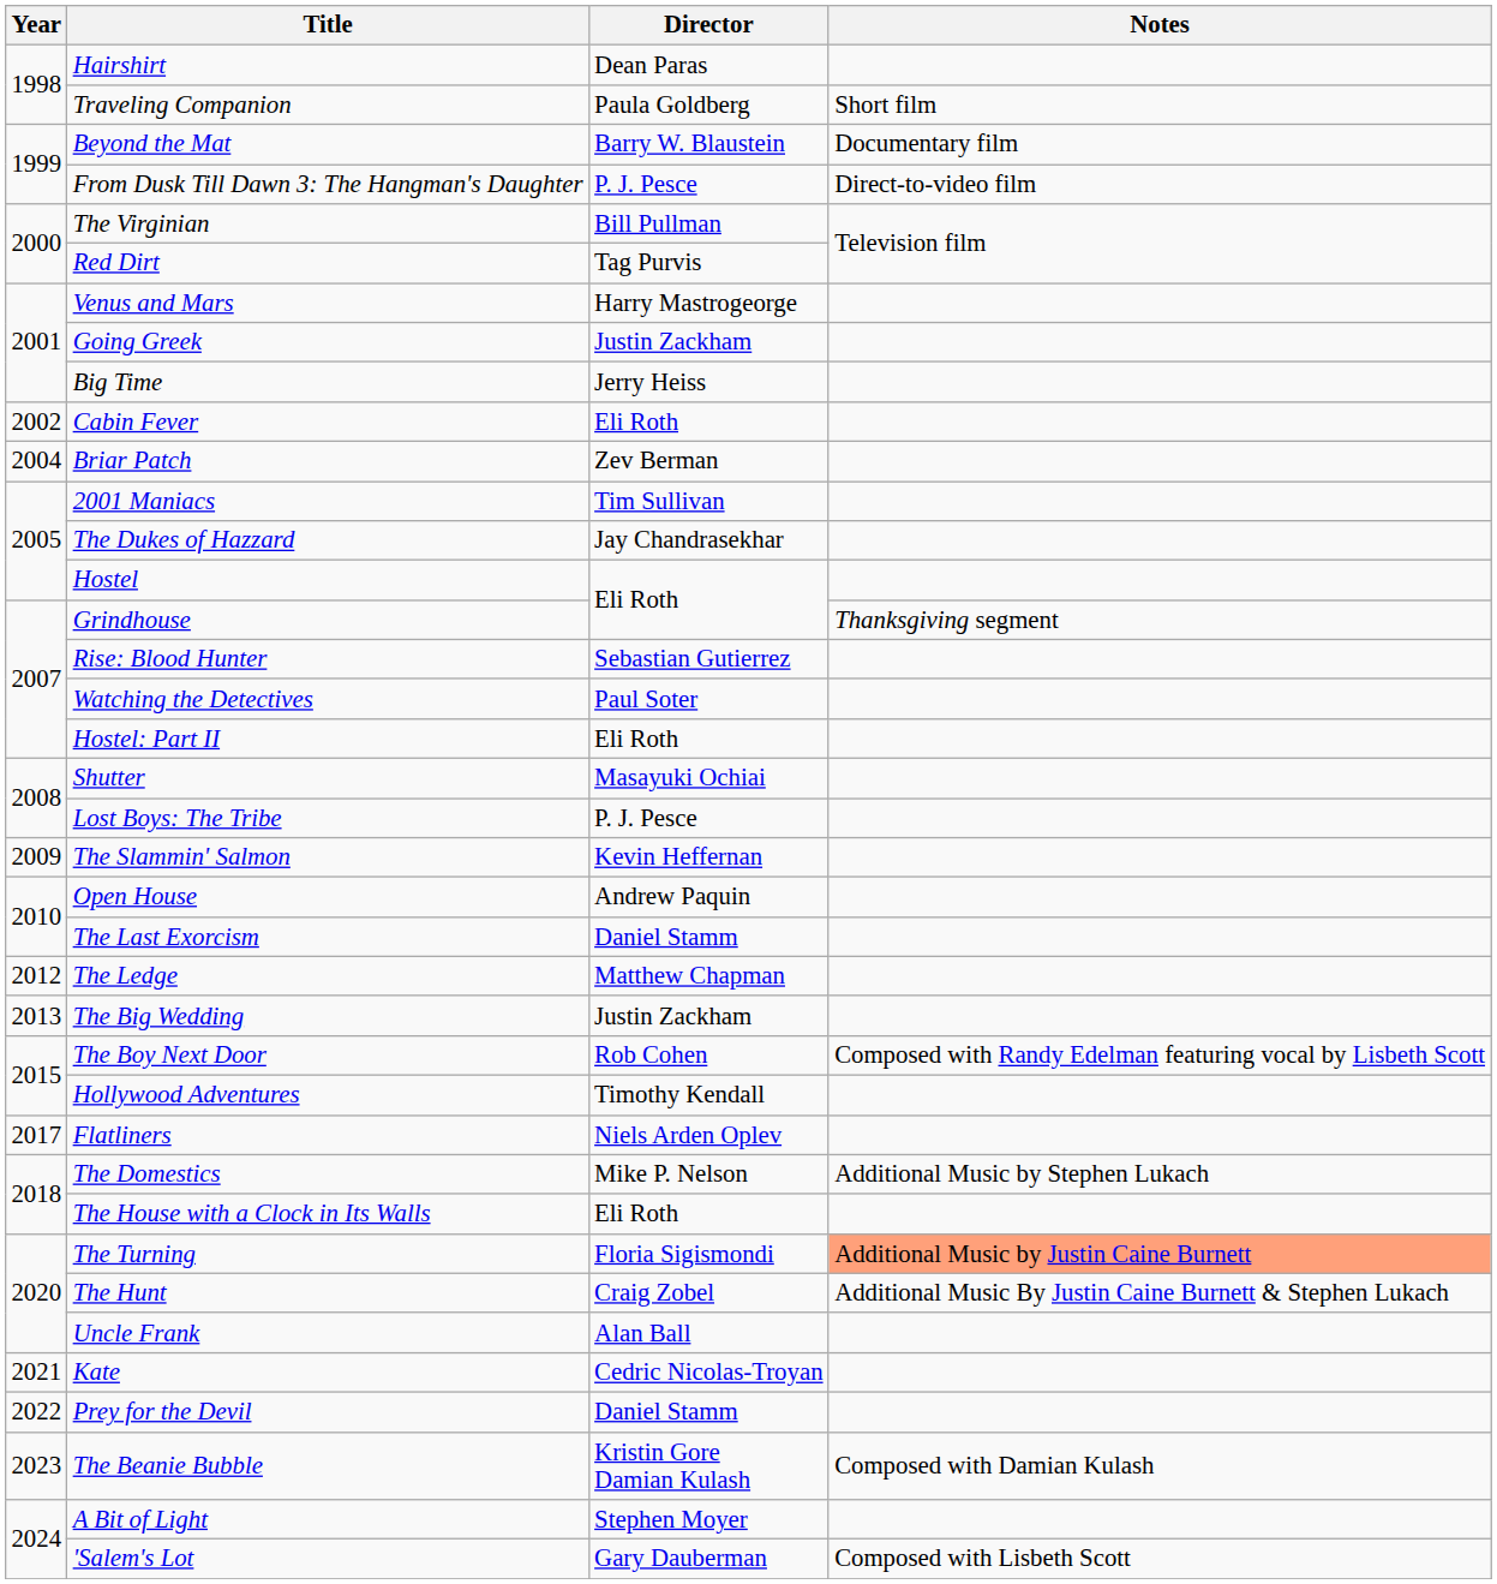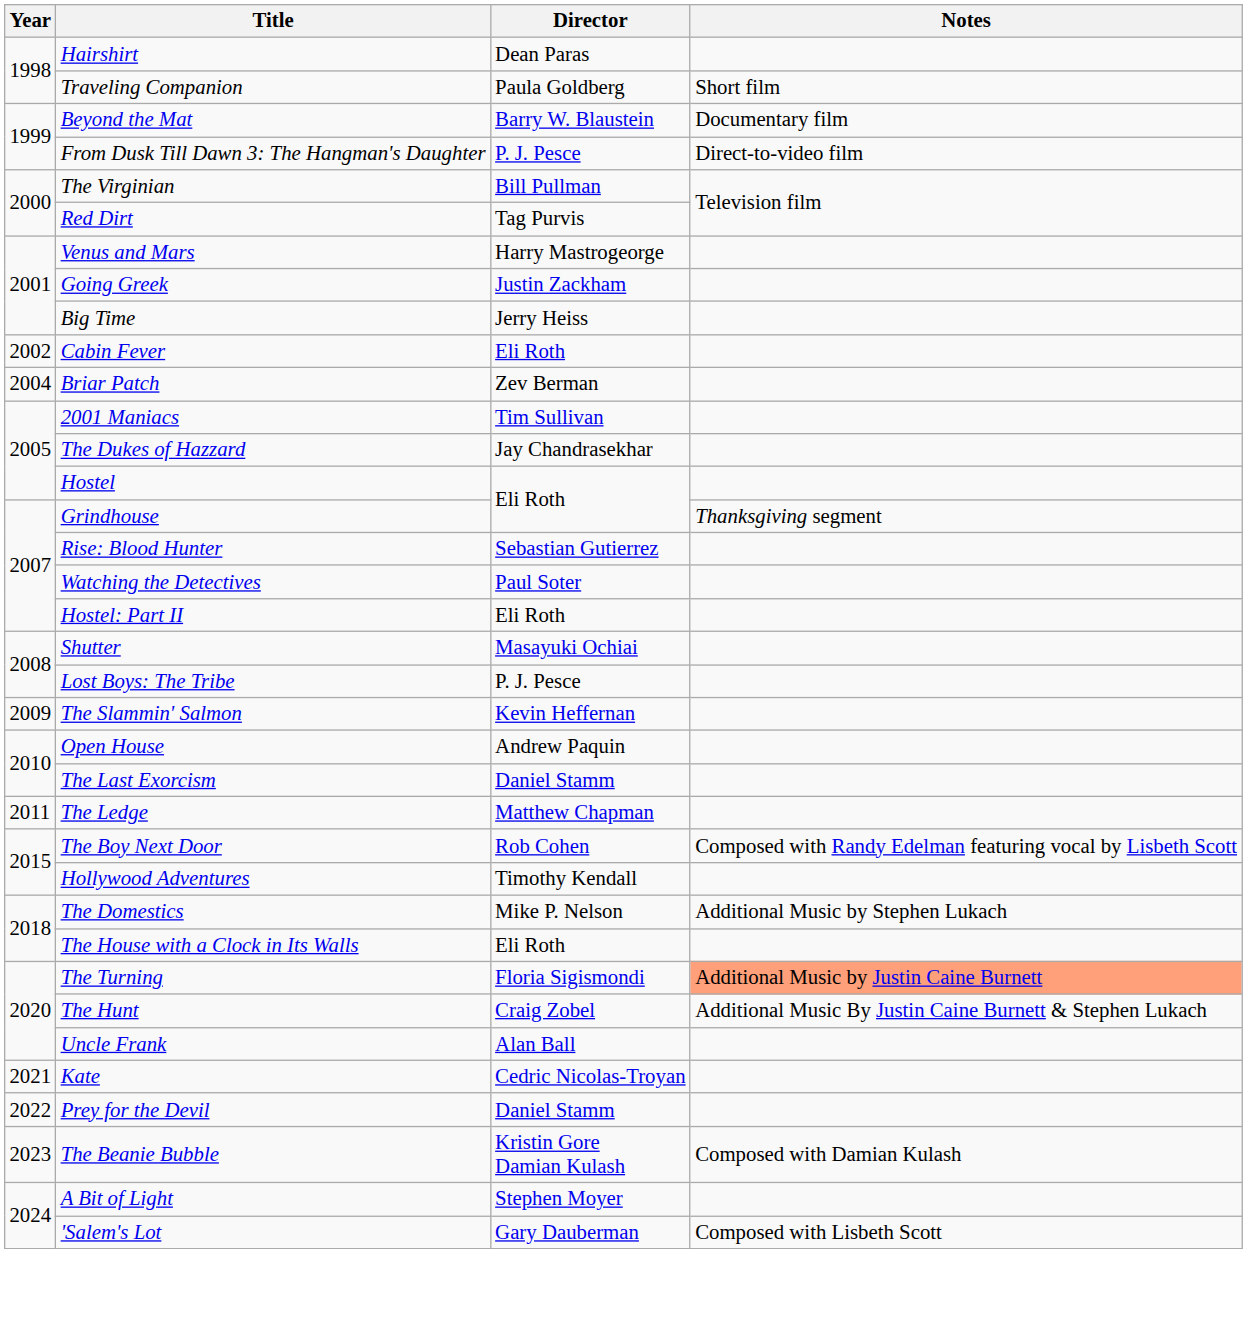The Ledge | Year: 2012 -> 2011
- row: 2013 | The Big Wedding | Justin Zackham
- row: 2017 | Flatliners | Niels Arden Oplev
